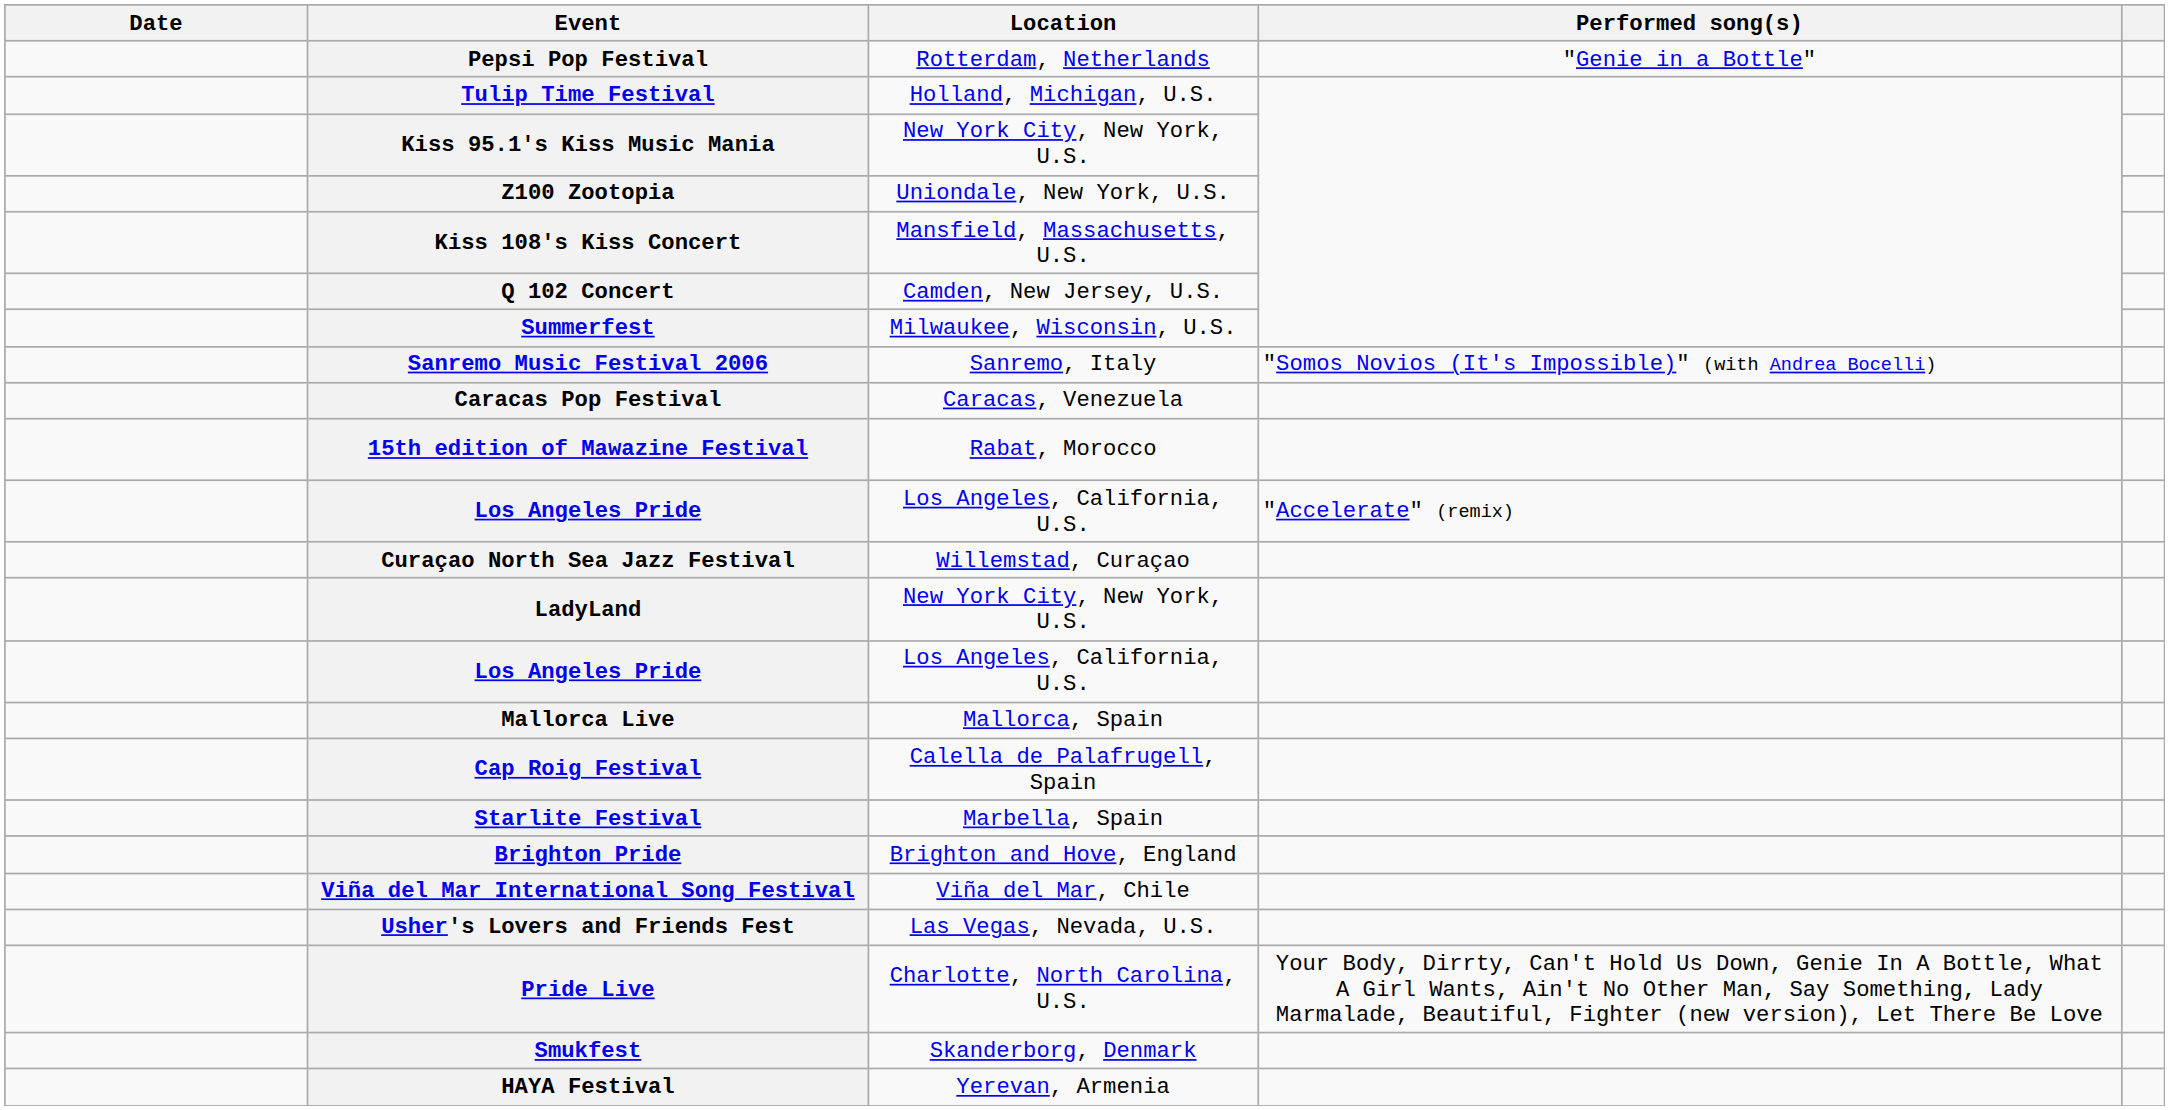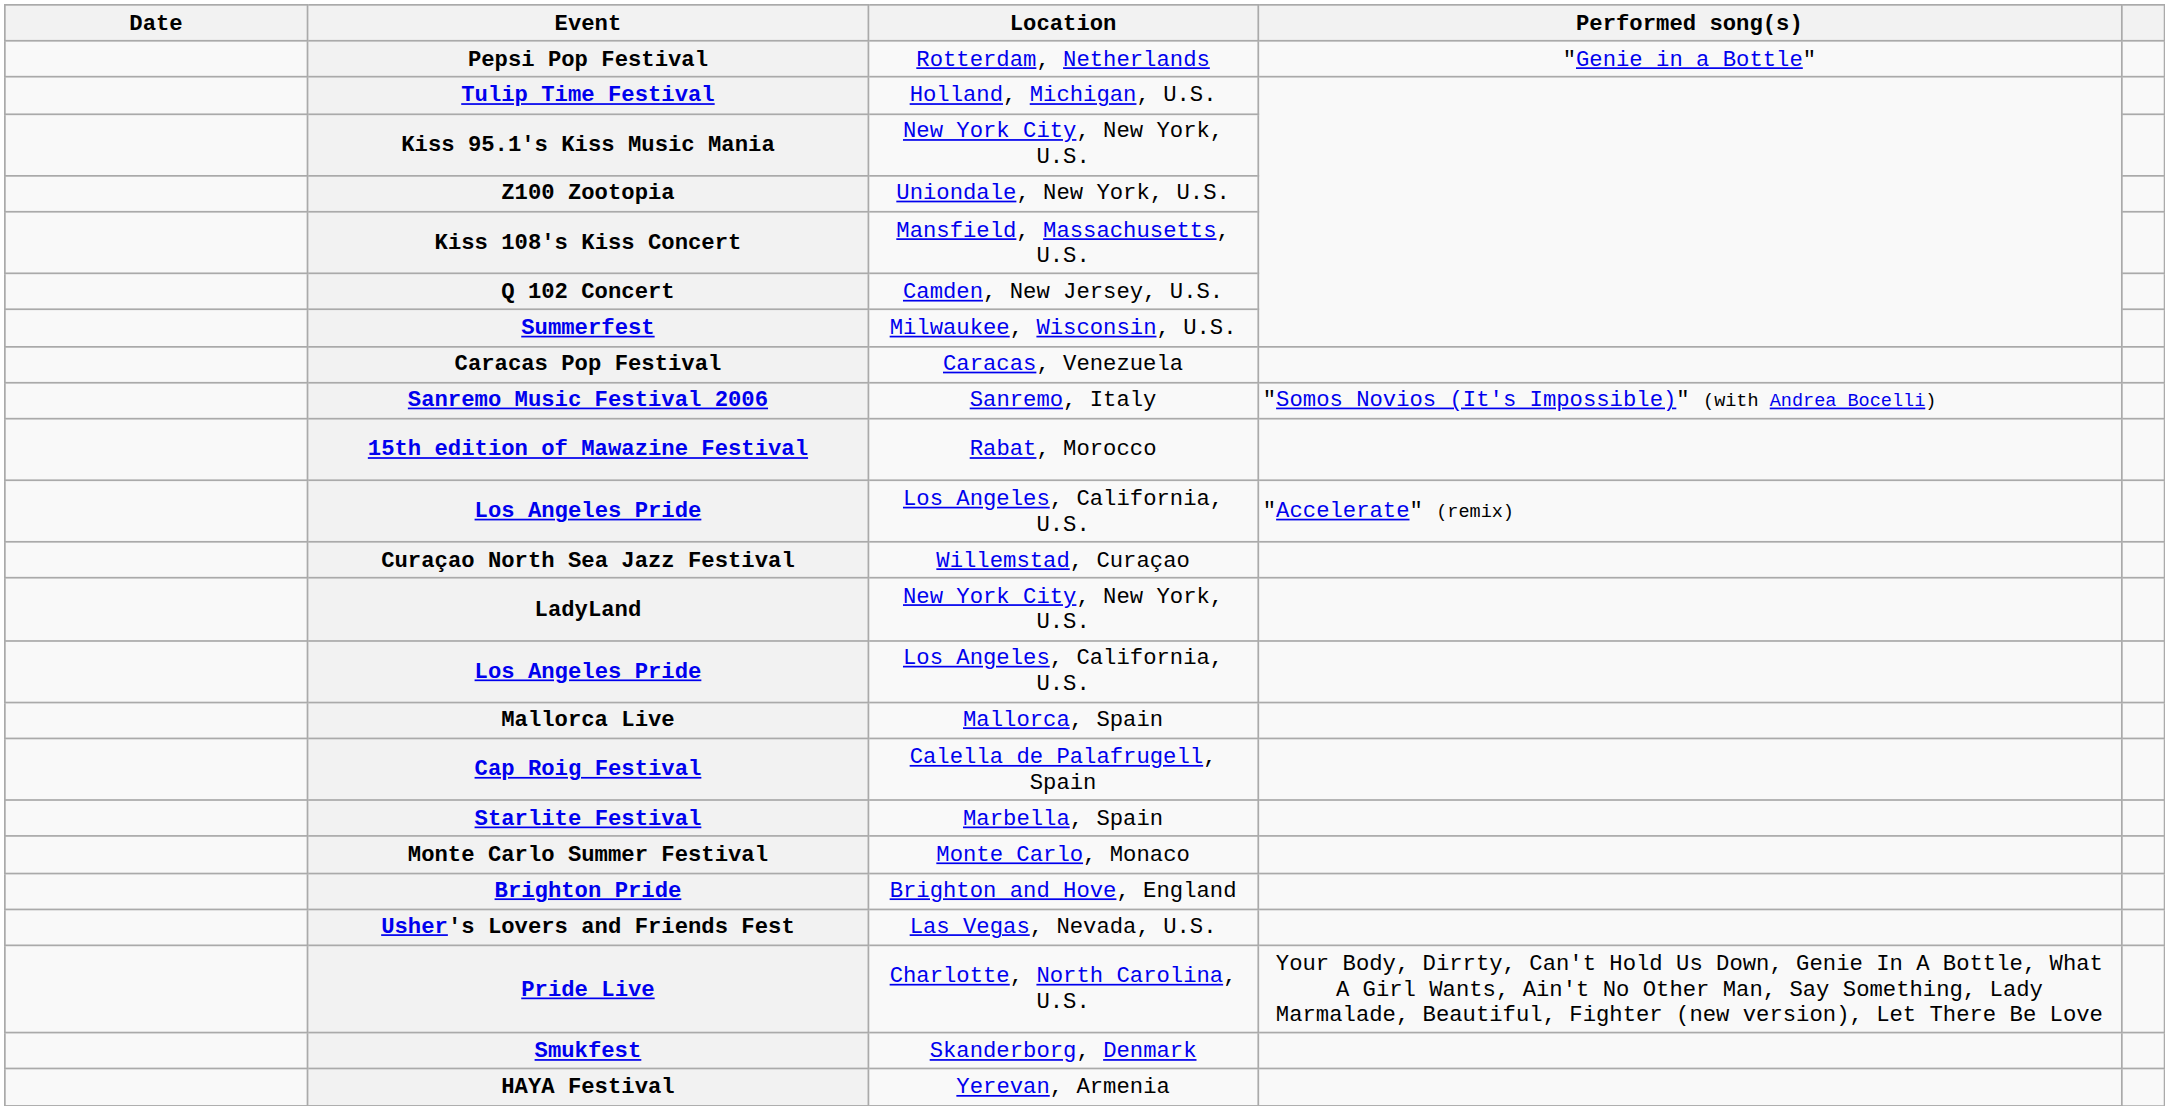rows swapped: Caracas Pop Festival <-> Sanremo Music Festival 2006
+ row: Monte Carlo Summer Festival | Monte Carlo, Monaco
- row: Viña del Mar International Song Festival | Viña del Mar, Chile
